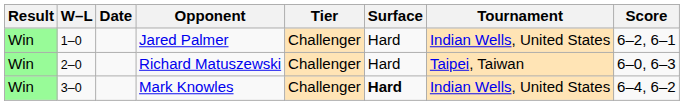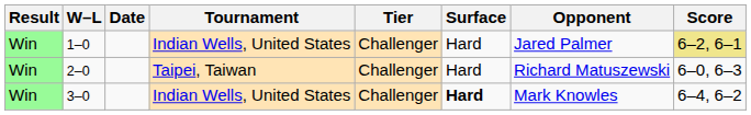columns swapped: Tournament <-> Opponent
1–0 | Score: no background -> khaki background
